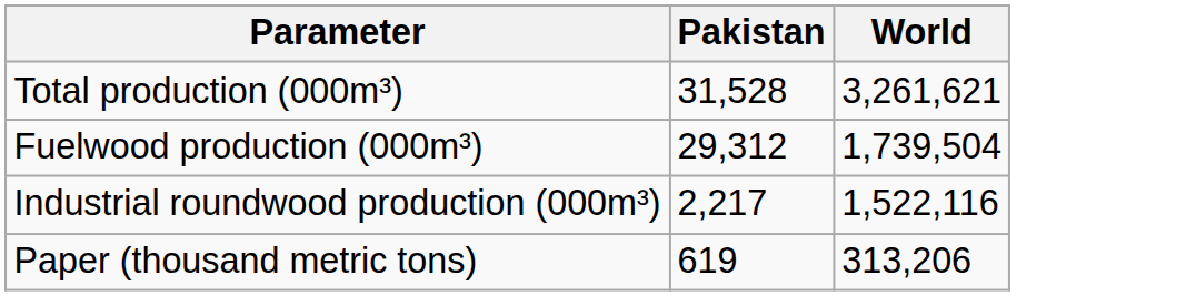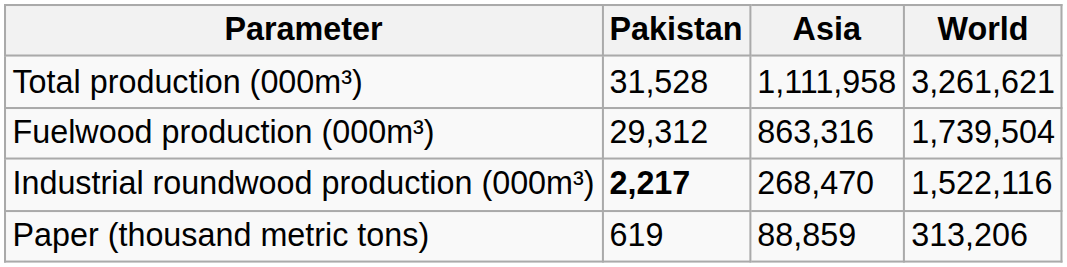+ column: Asia | 1,111,958 | 863,316 | 268,470 | 88,859
Industrial roundwood production (000m³) | Pakistan: normal -> bold
